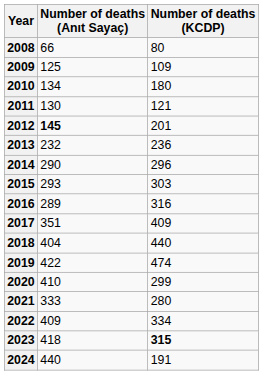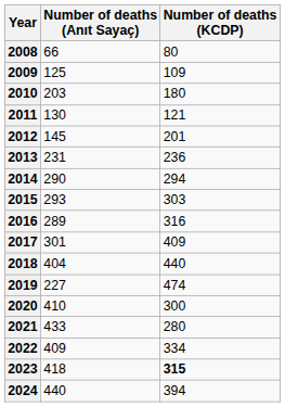2010 | Number of deaths (Anıt Sayaç): 134 -> 203
2012 | Number of deaths (Anıt Sayaç): bold -> normal
2013 | Number of deaths (Anıt Sayaç): 232 -> 231
2014 | Number of deaths (KCDP): 296 -> 294
2017 | Number of deaths (Anıt Sayaç): 351 -> 301
2019 | Number of deaths (Anıt Sayaç): 422 -> 227
2020 | Number of deaths (KCDP): 299 -> 300
2021 | Number of deaths (Anıt Sayaç): 333 -> 433
2024 | Number of deaths (KCDP): 191 -> 394
